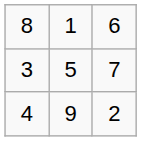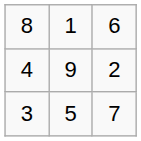rows swapped: 3 <-> 4
